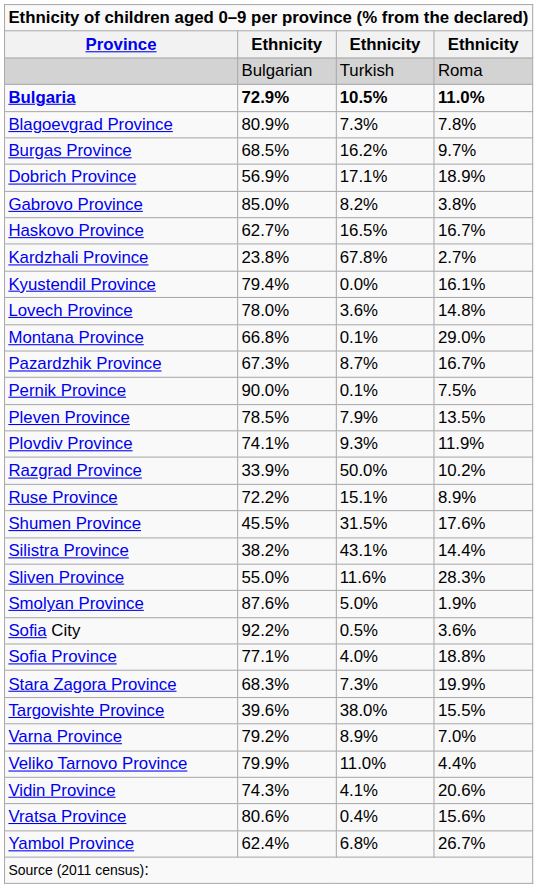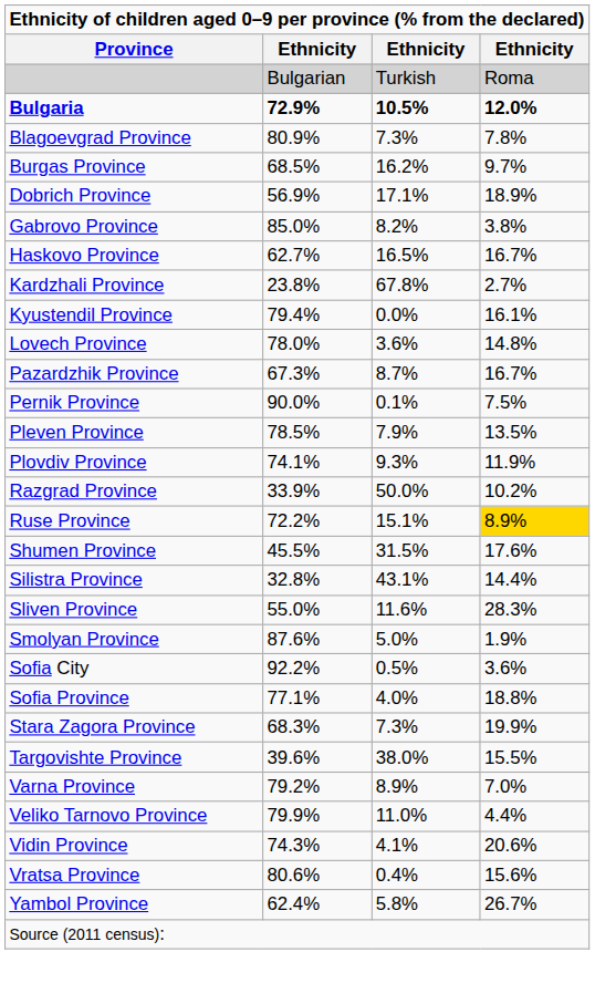Bulgaria | column 4: 11.0% -> 12.0%
- row: Montana Province | 66.8% | 0.1% | 29.0%
Ruse Province | column 4: no background -> gold background
Silistra Province | column 2: 38.2% -> 32.8%
Yambol Province | column 3: 6.8% -> 5.8%
